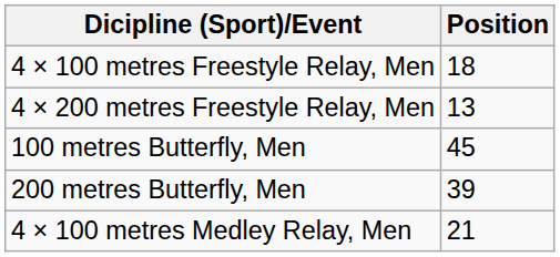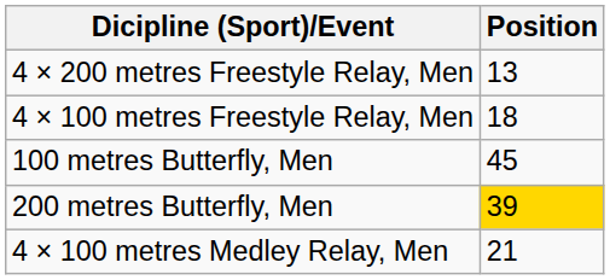rows swapped: 4 × 100 metres Freestyle Relay, Men <-> 4 × 200 metres Freestyle Relay, Men
200 metres Butterfly, Men | Position: no background -> gold background
